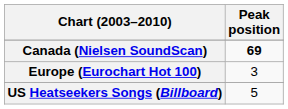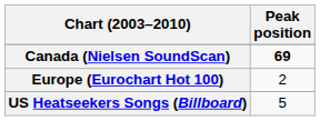Europe (Eurochart Hot 100) | Peak position: 3 -> 2
